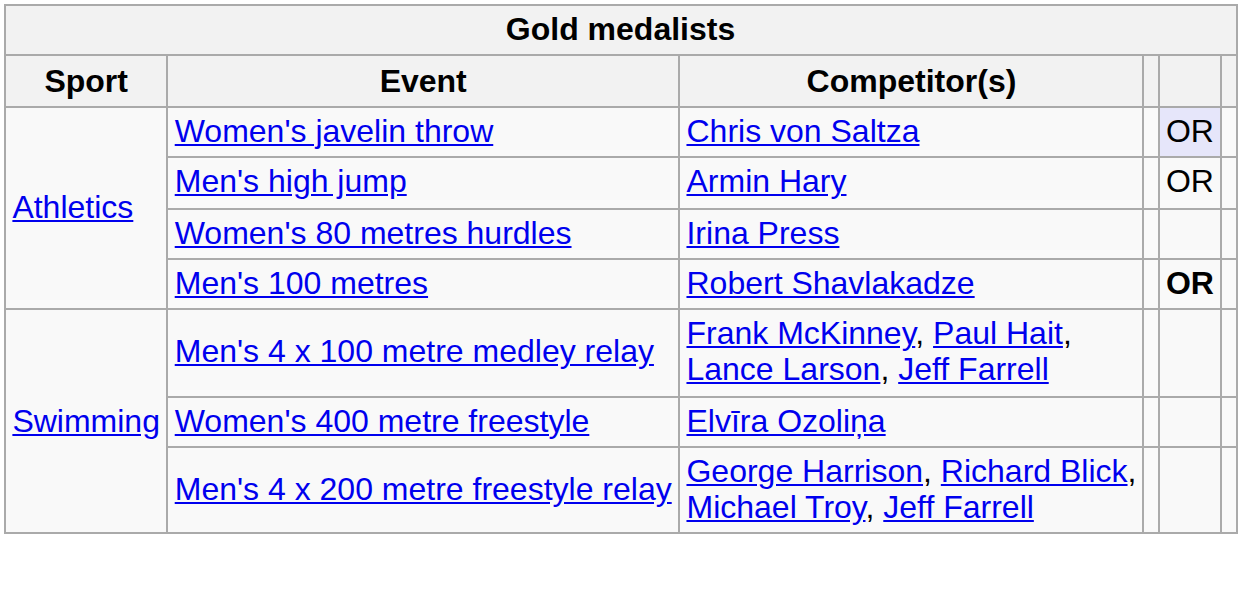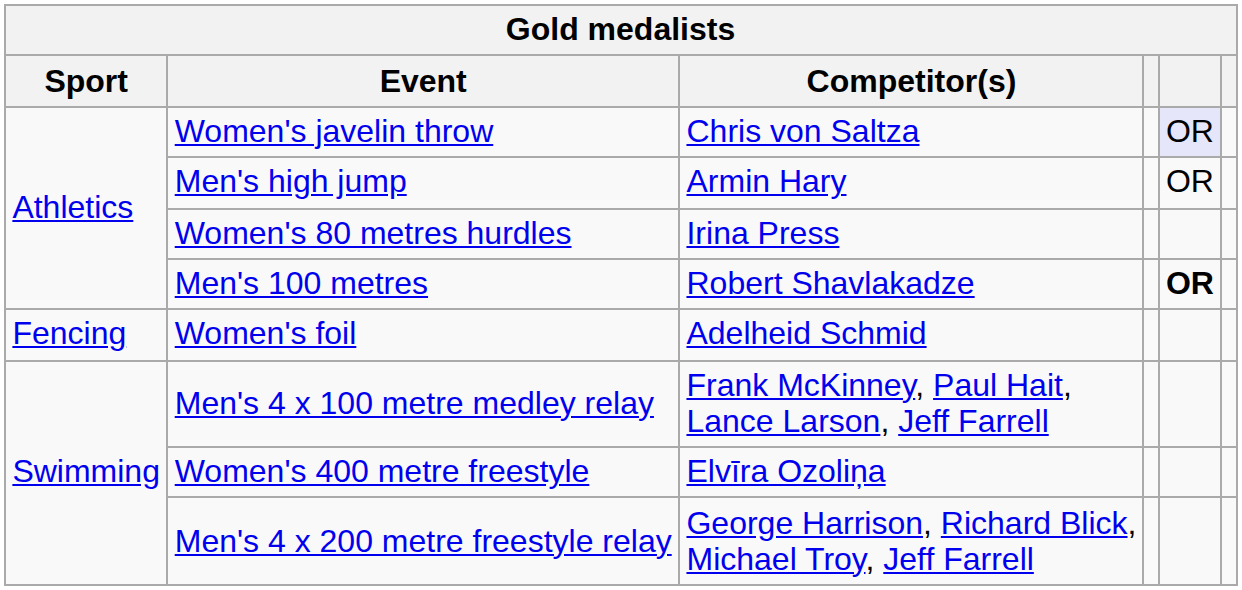+ row: Fencing | Women's foil | Adelheid Schmid
